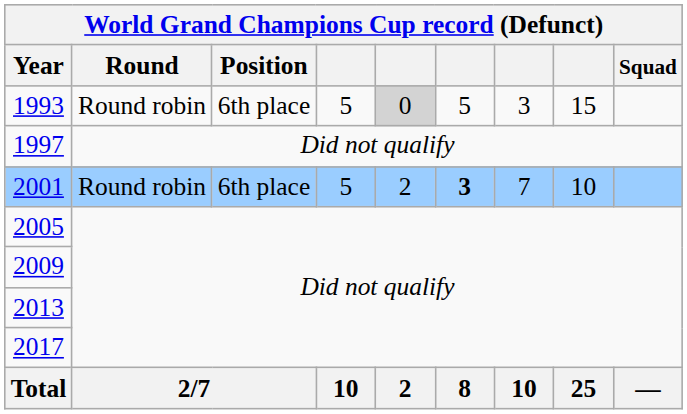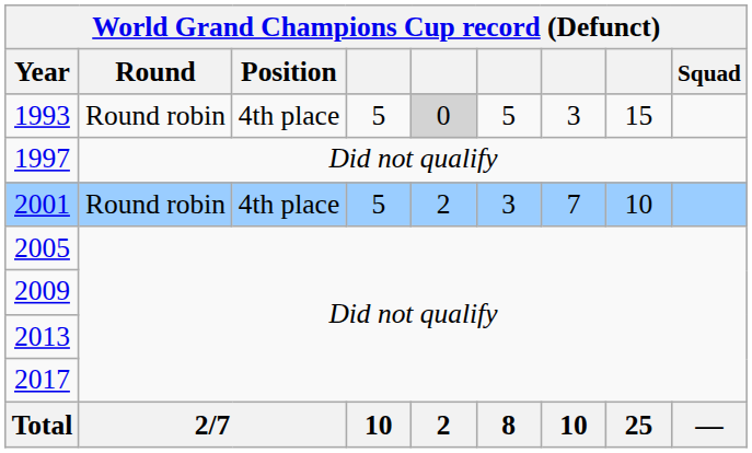1993 | Position: 6th place -> 4th place
2001 | Position: 6th place -> 4th place
2001 | column 6: bold -> normal
